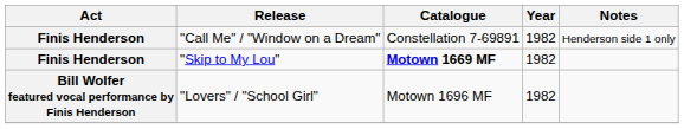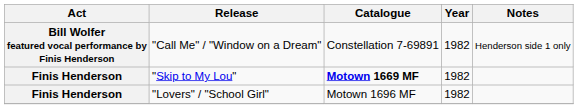"Call Me" / "Window on a Dream" | Act: Finis Henderson -> Bill Wolfer featured vocal performance by Finis Henderson
"Lovers" / "School Girl" | Act: Bill Wolfer featured vocal performance by Finis Henderson -> Finis Henderson
